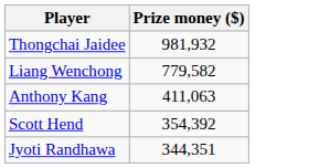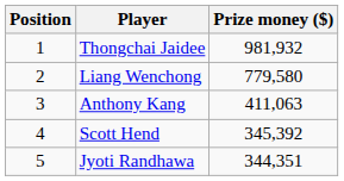+ column: Position | 1 | 2 | 3 | 4 | 5
Liang Wenchong | Prize money ($): 779,582 -> 779,580
Scott Hend | Prize money ($): 354,392 -> 345,392
